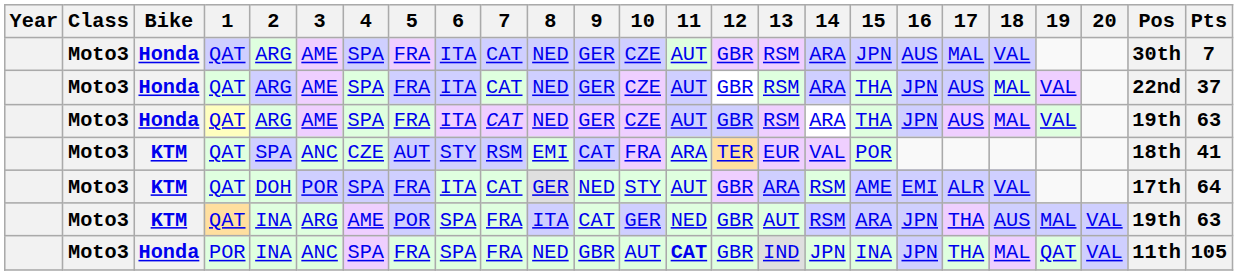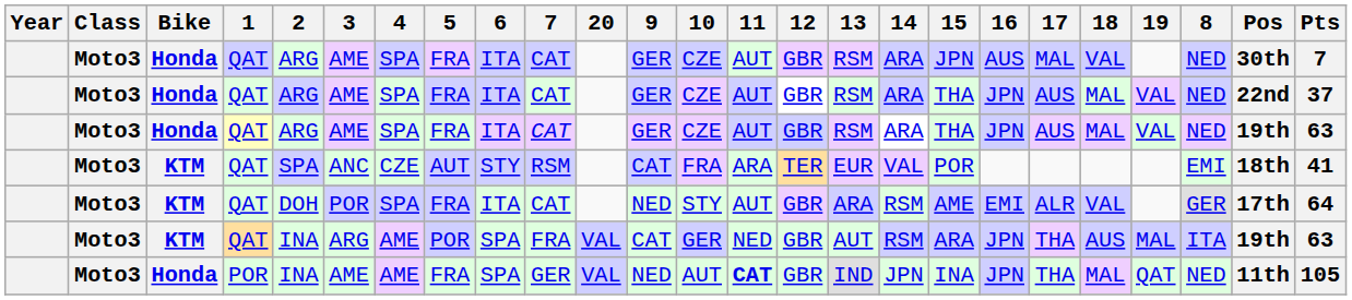columns swapped: 8 <-> 20
Honda / POR | 3: ANC -> AME
Honda / POR | 4: SPA -> AME
Honda / POR | 7: FRA -> GER
Honda / POR | 9: GBR -> NED
